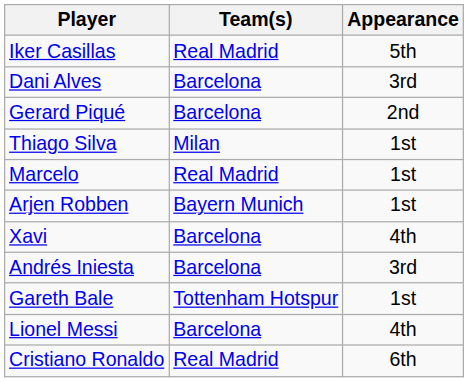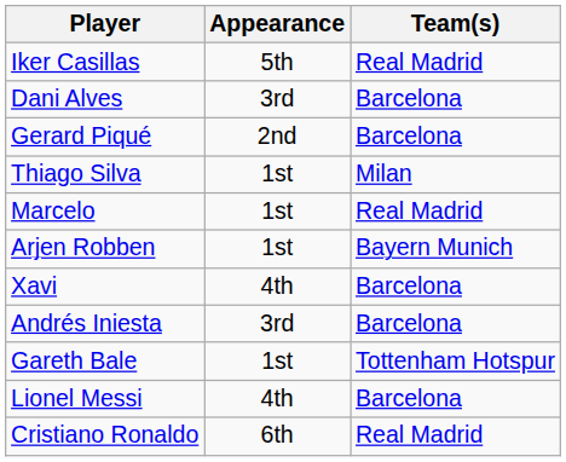columns swapped: Team(s) <-> Appearance
